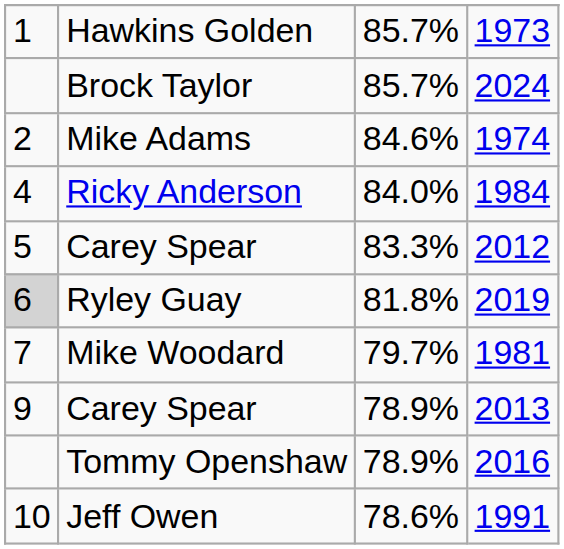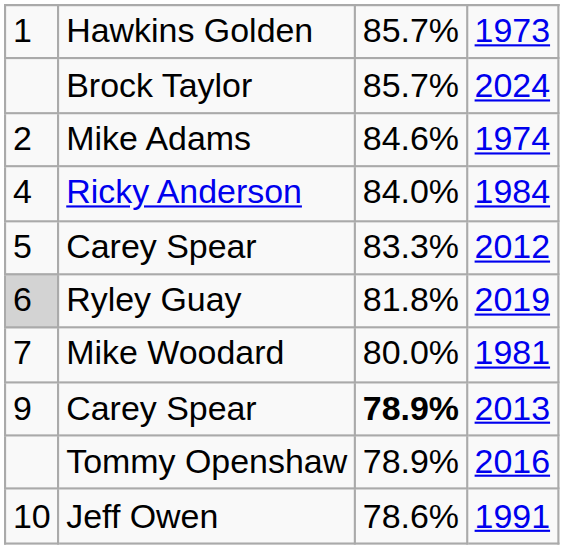Mike Woodard | column 3: 79.7% -> 80.0%
Carey Spear / 2013 | column 3: normal -> bold
